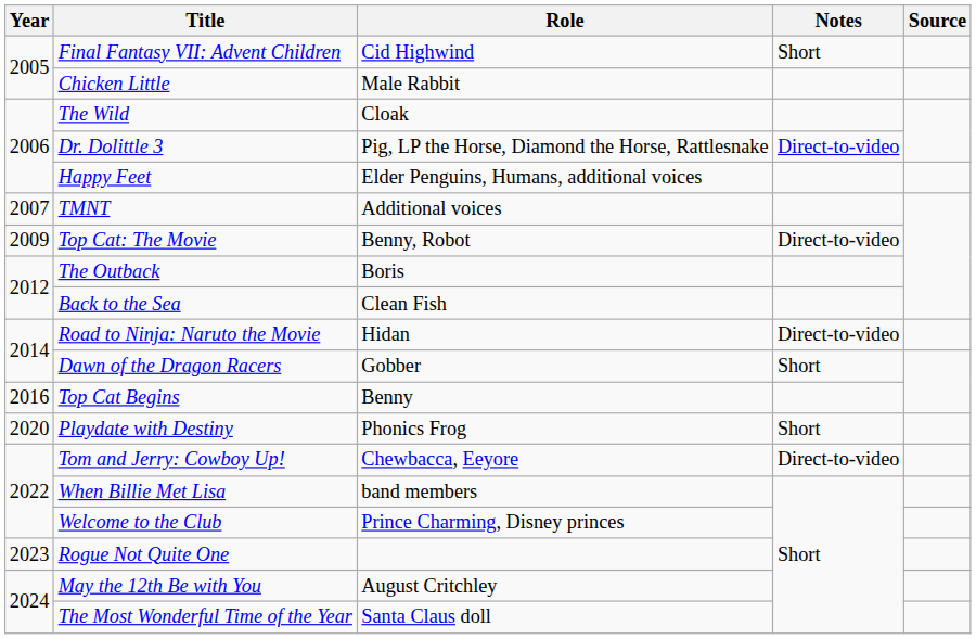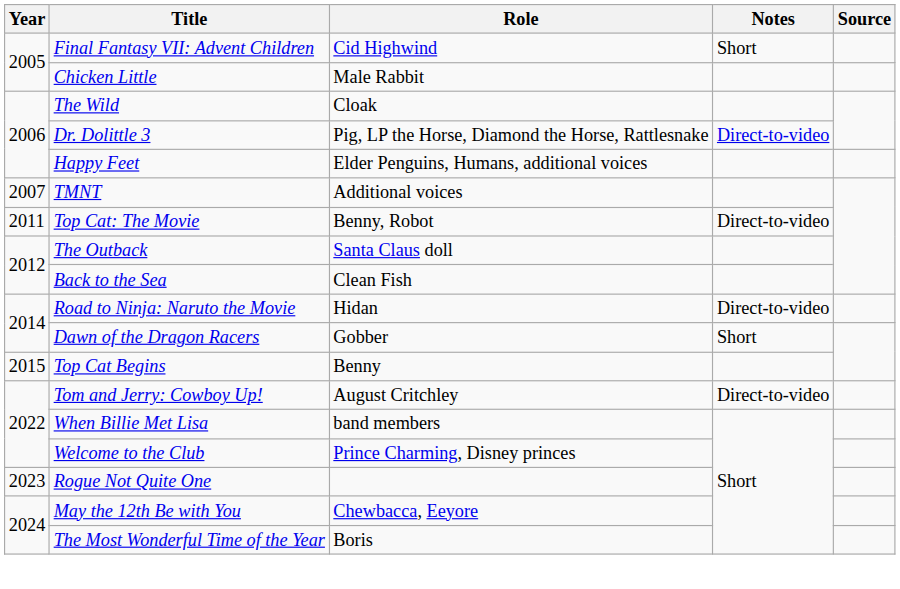Top Cat: The Movie | Year: 2009 -> 2011
The Outback | Role: Boris -> Santa Claus doll
Top Cat Begins | Year: 2016 -> 2015
- row: 2020 | Playdate with Destiny | Phonics Frog | Short
Tom and Jerry: Cowboy Up! | Role: Chewbacca, Eeyore -> August Critchley
May the 12th Be with You | Role: August Critchley -> Chewbacca, Eeyore
The Most Wonderful Time of the Year | Role: Santa Claus doll -> Boris
